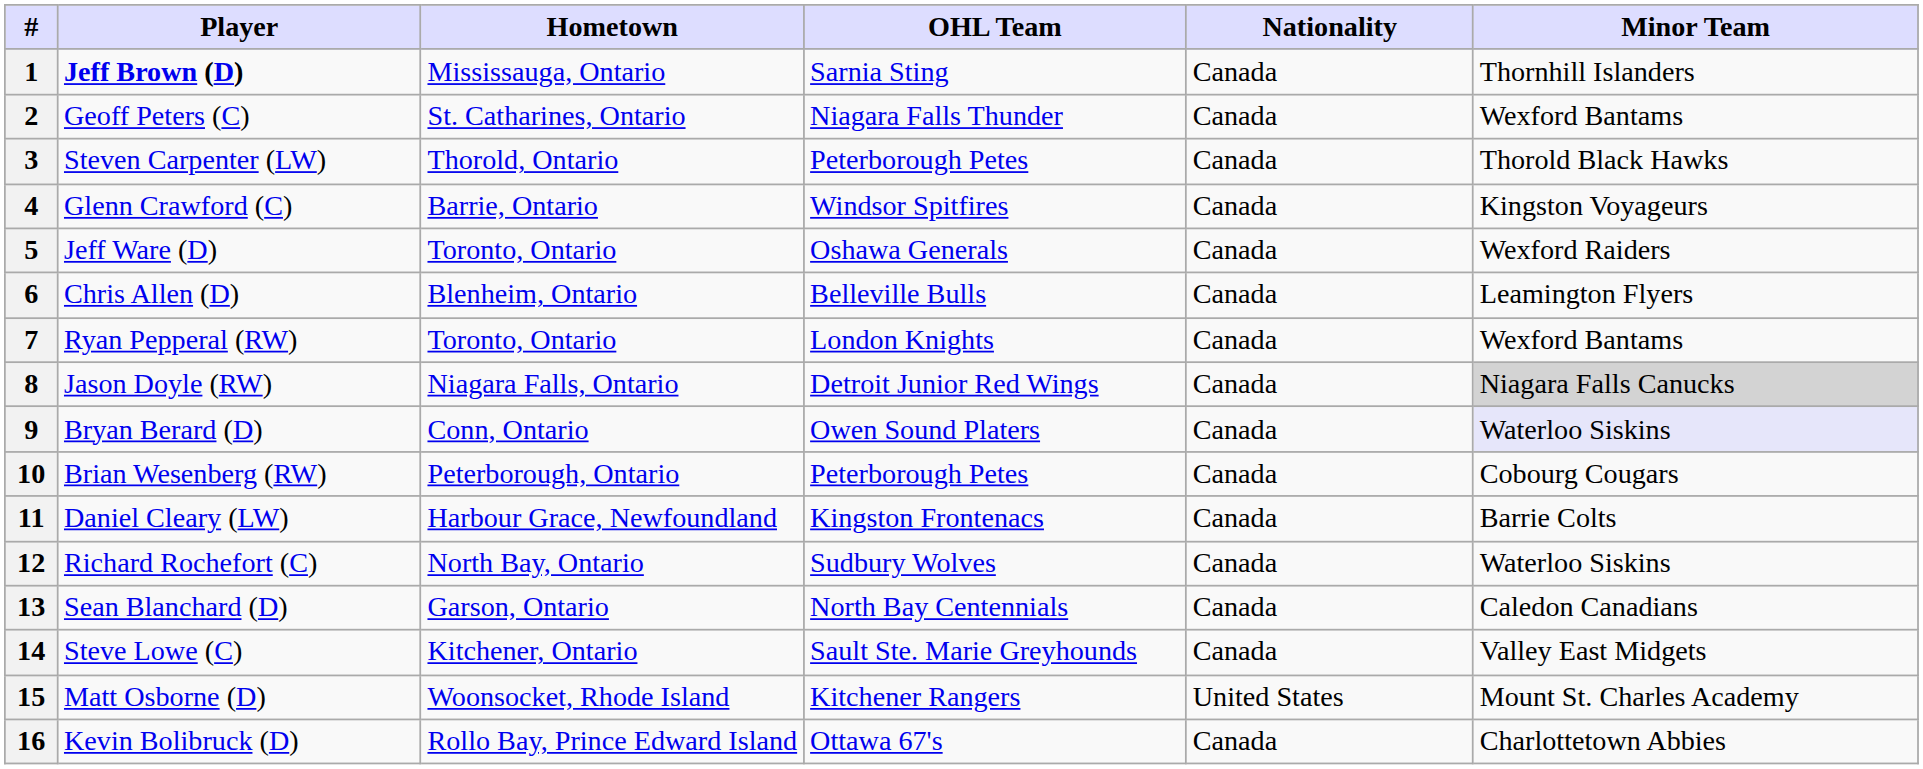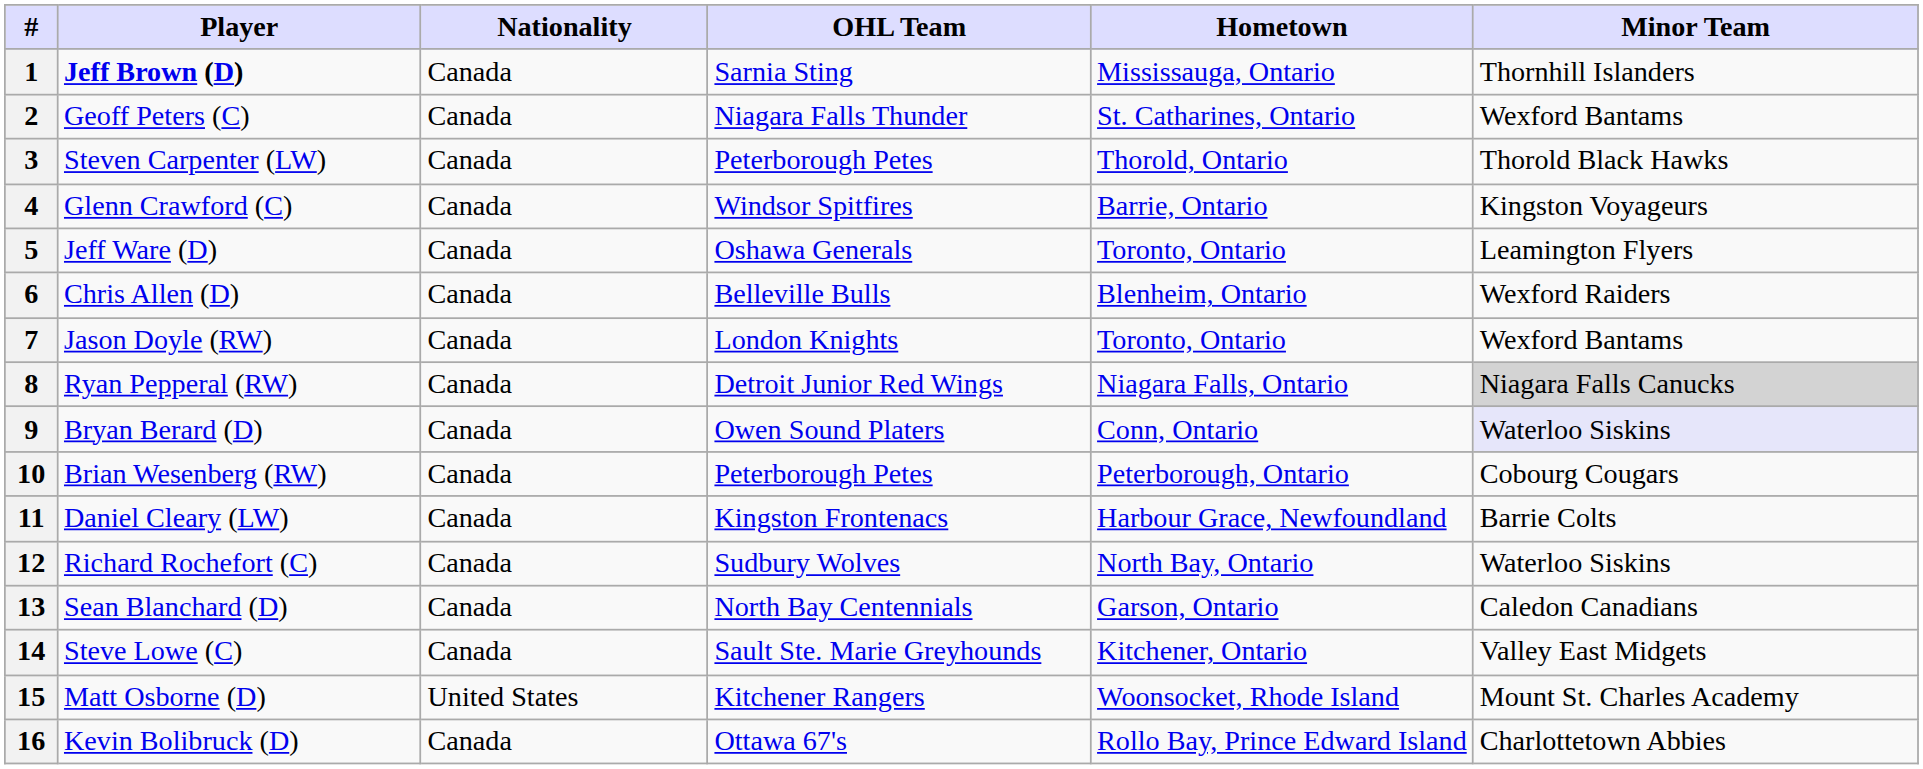columns swapped: Nationality <-> Hometown
5 | Minor Team: Wexford Raiders -> Leamington Flyers
6 | Minor Team: Leamington Flyers -> Wexford Raiders
7 | Player: Ryan Pepperal (RW) -> Jason Doyle (RW)
8 | Player: Jason Doyle (RW) -> Ryan Pepperal (RW)
